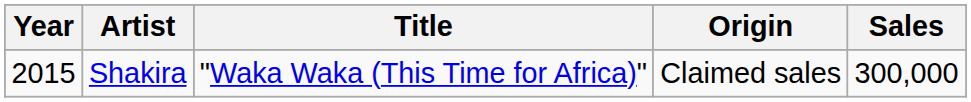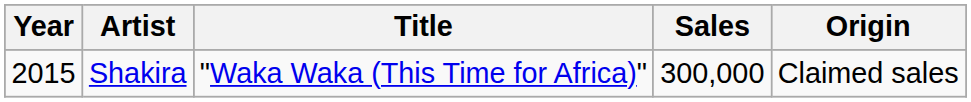columns swapped: Sales <-> Origin
